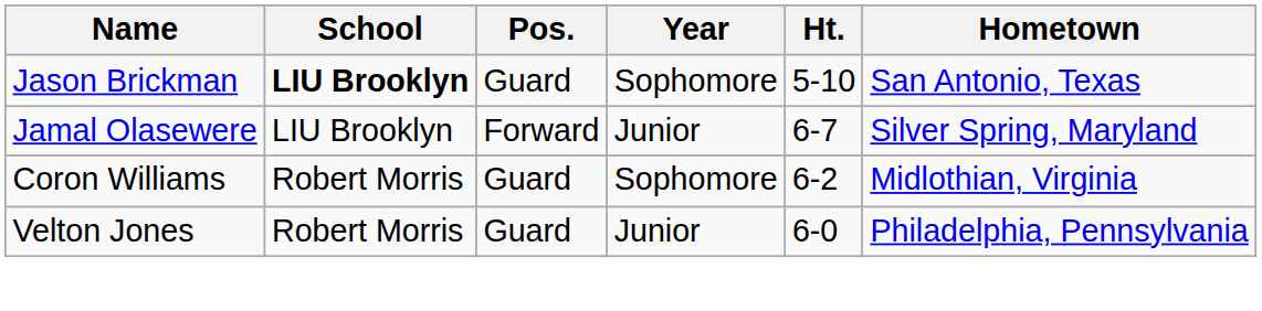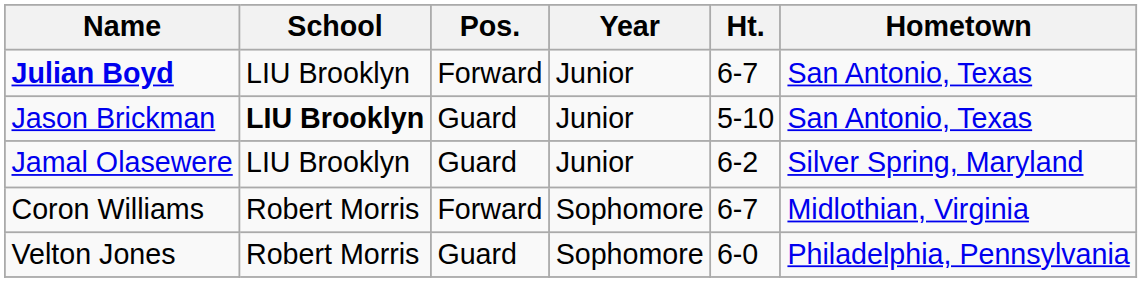+ row: Julian Boyd | LIU Brooklyn | Forward | Junior | 6-7 | San Antonio, Texas
Jason Brickman | Year: Sophomore -> Junior
Jamal Olasewere | Pos.: Forward -> Guard
Jamal Olasewere | Ht.: 6-7 -> 6-2
Coron Williams | Pos.: Guard -> Forward
Coron Williams | Ht.: 6-2 -> 6-7
Velton Jones | Year: Junior -> Sophomore
